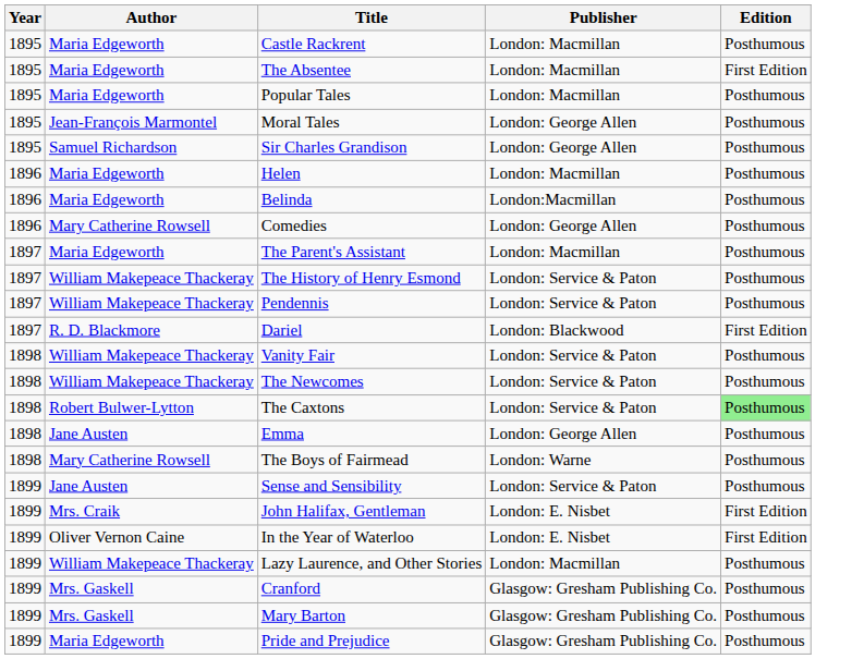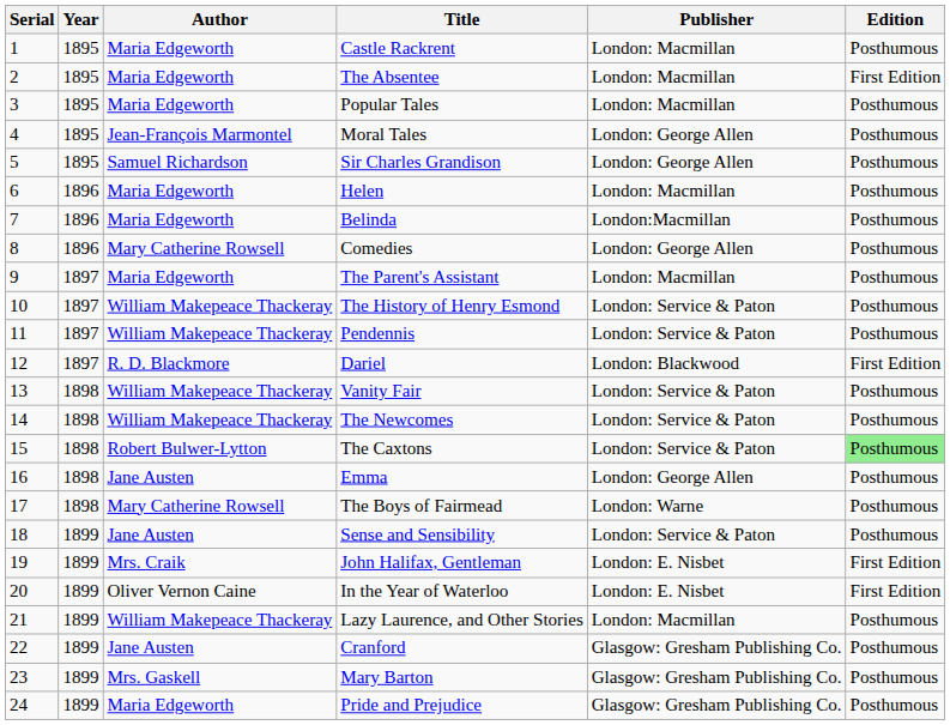+ column: Serial | 1 | 2 | 3 | 4 | 5 | 6 | 7 | 8 | 9 | 10 | 11 | 12 | 13 | 14 | 15 | 16 | 17 | 18 | 19 | 20 | 21 | 22 | 23 | 24
Cranford | Author: Mrs. Gaskell -> Jane Austen
